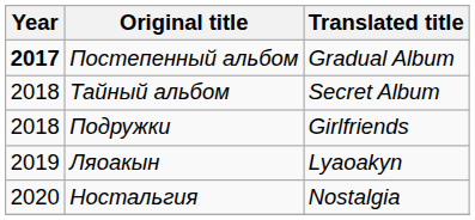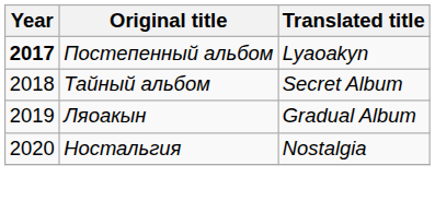Постепенный альбом | Translated title: Gradual Album -> Lyaoakyn
- row: 2018 | Подружки | Girlfriends
Ляоакын | Translated title: Lyaoakyn -> Gradual Album
